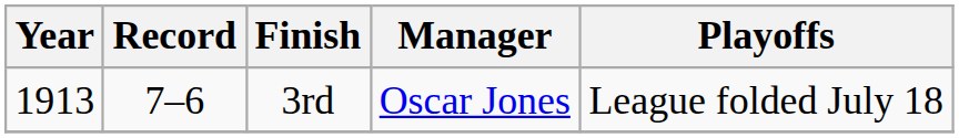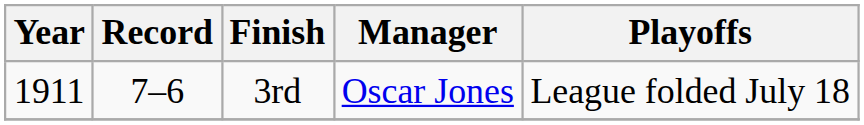3rd | Year: 1913 -> 1911
